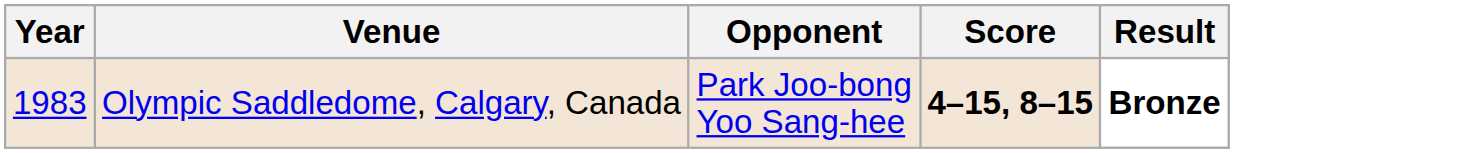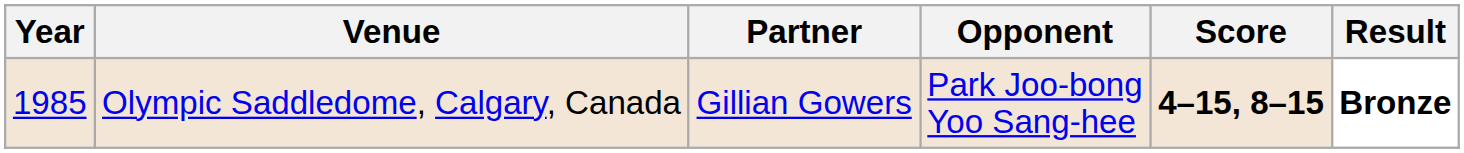+ column: Partner | Gillian Gowers
Olympic Saddledome, Calgary, Canada | Year: 1983 -> 1985
